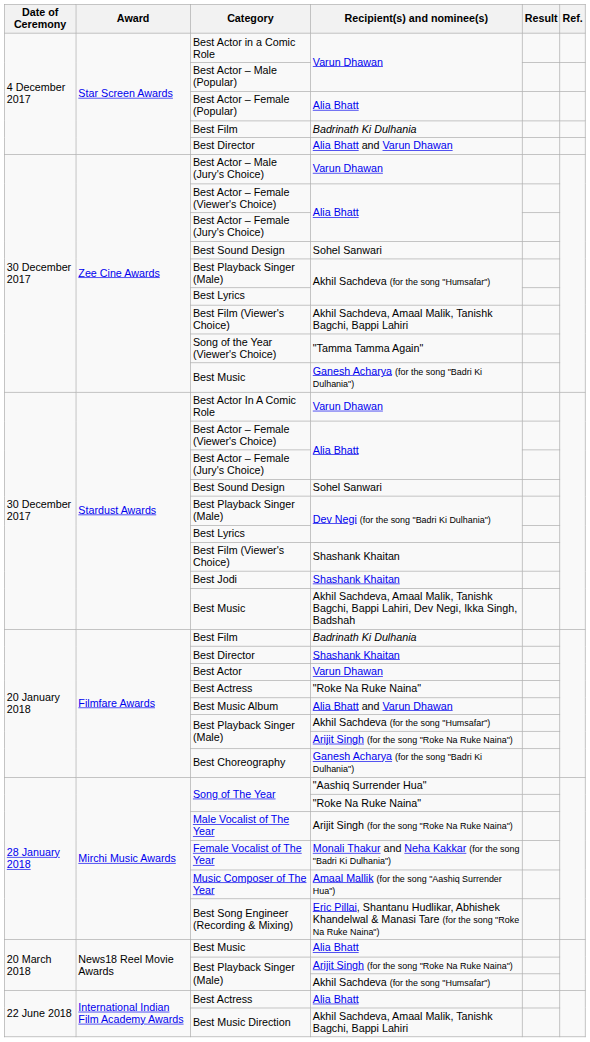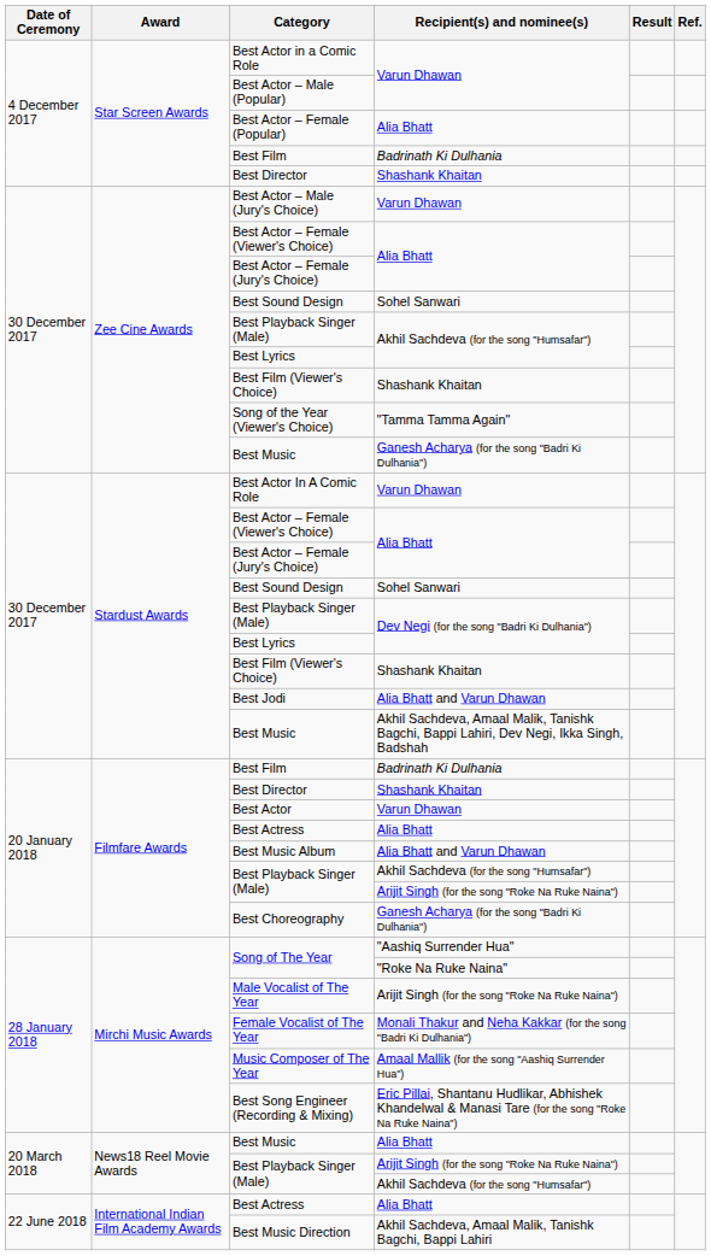Star Screen Awards / Best Director | Recipient(s) and nominee(s): Alia Bhatt and Varun Dhawan -> Shashank Khaitan
Zee Cine Awards / Best Film (Viewer's Choice) | Recipient(s) and nominee(s): Akhil Sachdeva, Amaal Malik, Tanishk Bagchi, Bappi Lahiri -> Shashank Khaitan
Best Jodi | Recipient(s) and nominee(s): Shashank Khaitan -> Alia Bhatt and Varun Dhawan
Filmfare Awards / Best Actress | Recipient(s) and nominee(s): "Roke Na Ruke Naina" -> Alia Bhatt
